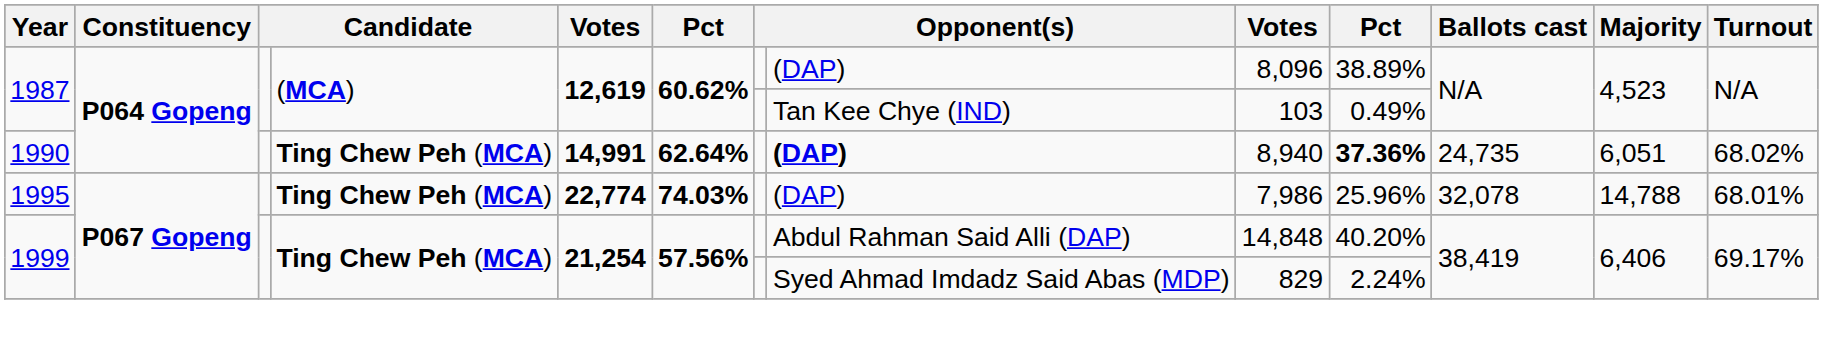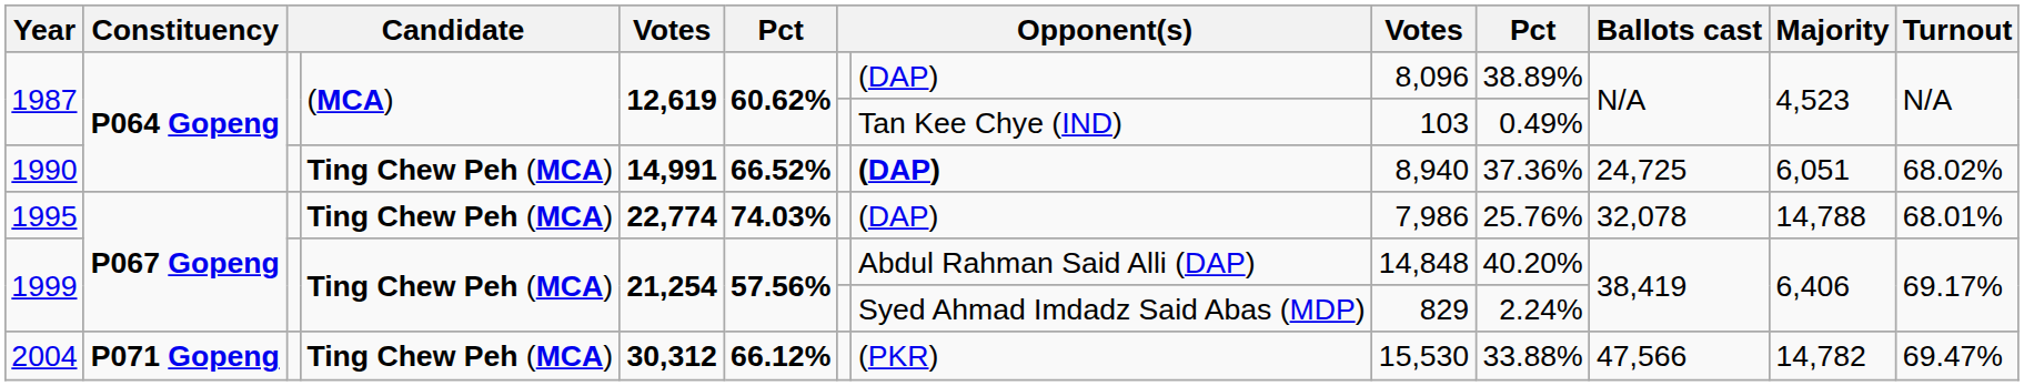1990 | column 6: 62.64% -> 66.52%
1990 | column 10: bold -> normal
1990 | Ballots cast: 24,735 -> 24,725
1995 | column 10: 25.96% -> 25.76%
+ row: 2004 | P071 Gopeng | Ting Chew Peh (MCA) | 30,312 | 66.12% | (PKR) | 15,530 | 33.88% | 47,566 | 14,782 | 69.47%
